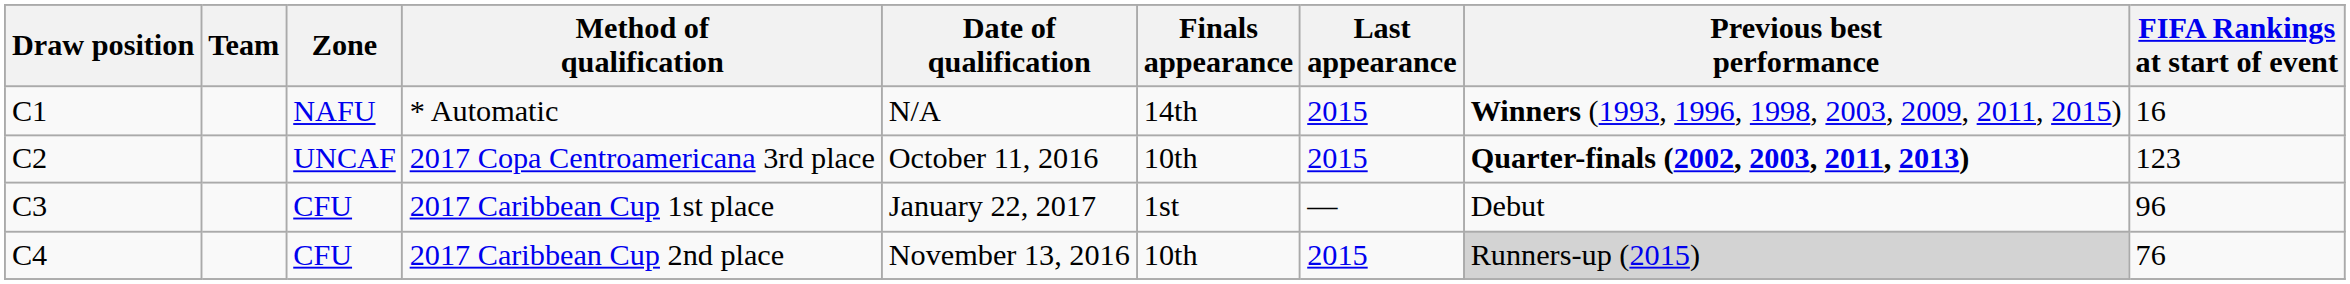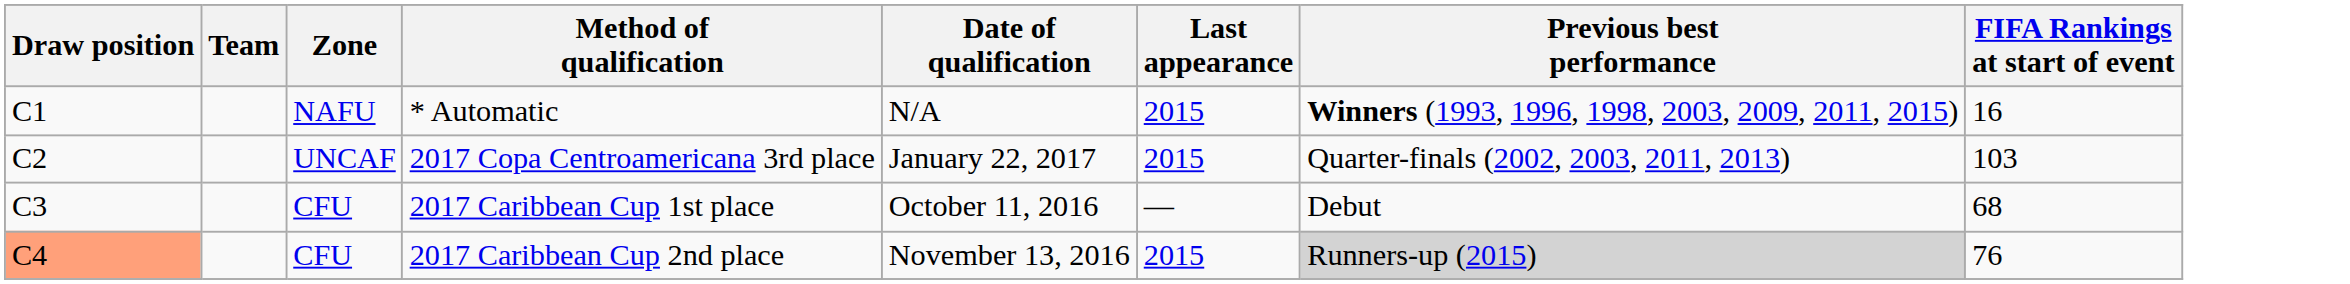- column: Finals appearance | 14th | 10th | 1st | 10th
2017 Copa Centroamericana 3rd place | Date of qualification: October 11, 2016 -> January 22, 2017
2017 Copa Centroamericana 3rd place | Previous best performance: bold -> normal
2017 Copa Centroamericana 3rd place | FIFA Rankings at start of event: 123 -> 103
2017 Caribbean Cup 1st place | Date of qualification: January 22, 2017 -> October 11, 2016
2017 Caribbean Cup 1st place | FIFA Rankings at start of event: 96 -> 68
2017 Caribbean Cup 2nd place | Draw position: no background -> lightsalmon background
